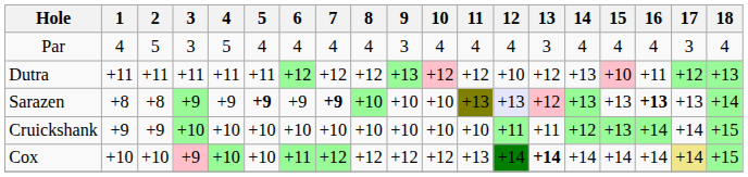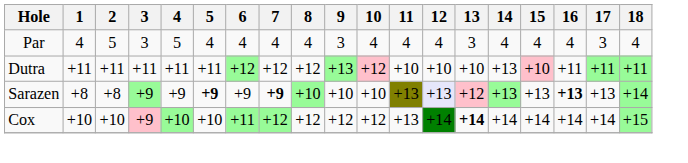Dutra | 11: +12 -> +10
Dutra | 13: +12 -> +10
Dutra | 17: +12 -> +11
Dutra | 18: +13 -> +11
- row: Cruickshank | +9 | +9 | +10 | +10 | +10 | +10 | +10 | +10 | +10 | +10 | +10 | +11 | +11 | +12 | +13 | +14 | +14 | +15
Cox | 17: khaki background -> no background
